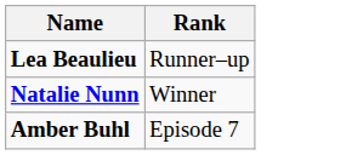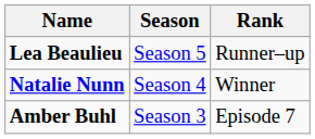+ column: Season | Season 5 | Season 4 | Season 3
